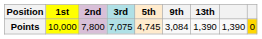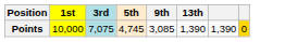- column: 2nd | 7,800
Points | 9th: 3,084 -> 3,085
